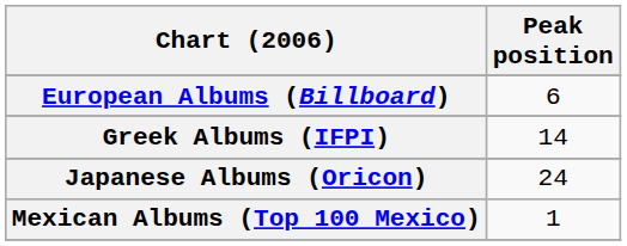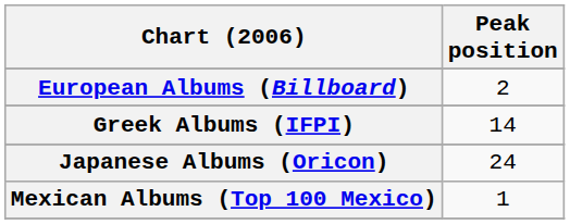European Albums (Billboard) | Peak position: 6 -> 2
